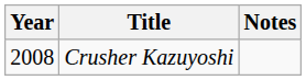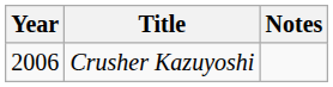Crusher Kazuyoshi | Year: 2008 -> 2006
